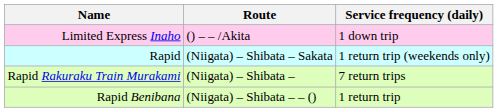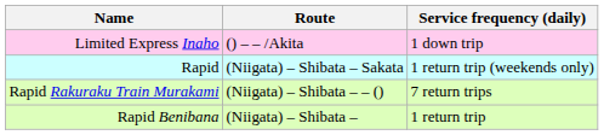Rapid Rakuraku Train Murakami | Route: (Niigata) – Shibata – -> (Niigata) – Shibata – – ()
Rapid Benibana | Route: (Niigata) – Shibata – – () -> (Niigata) – Shibata –
